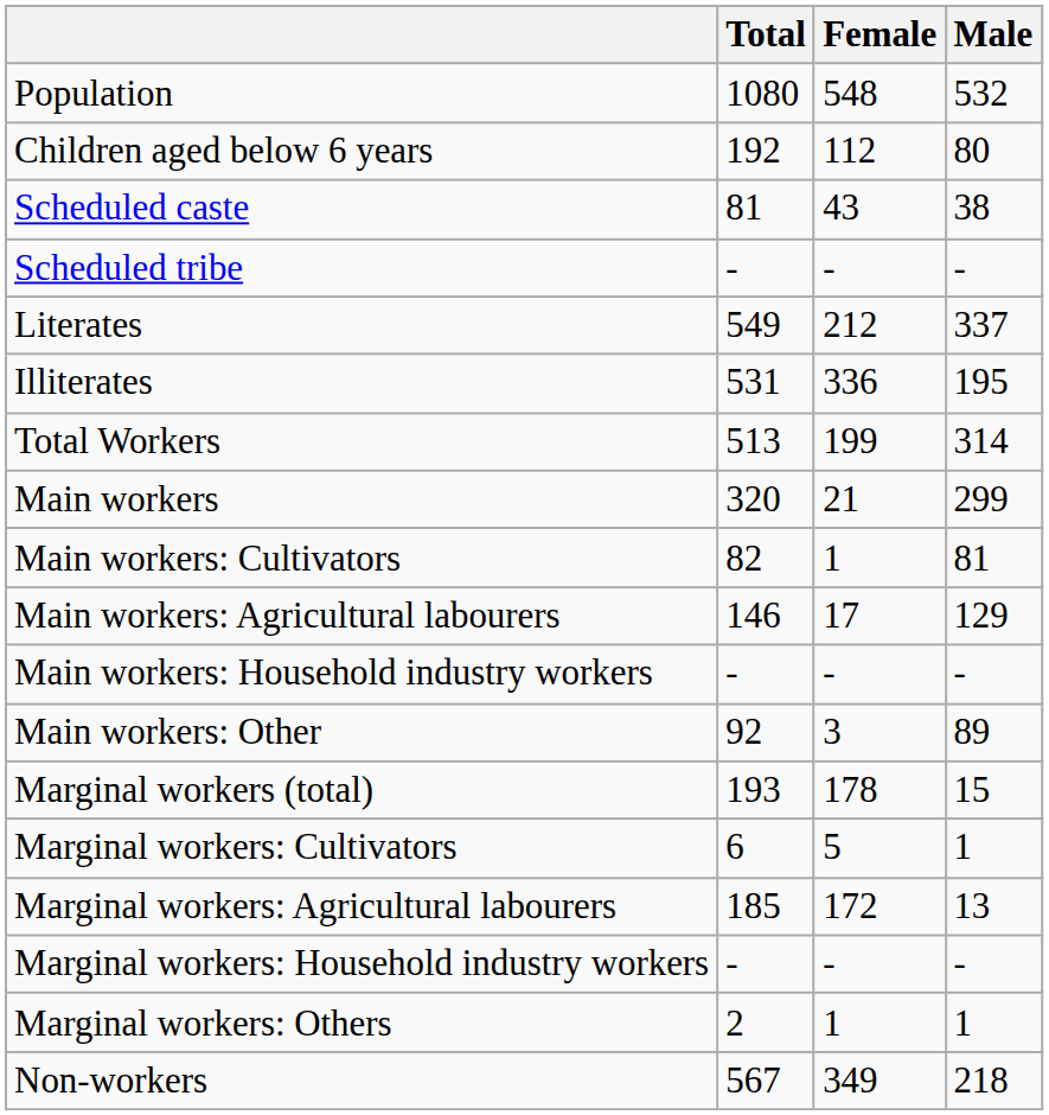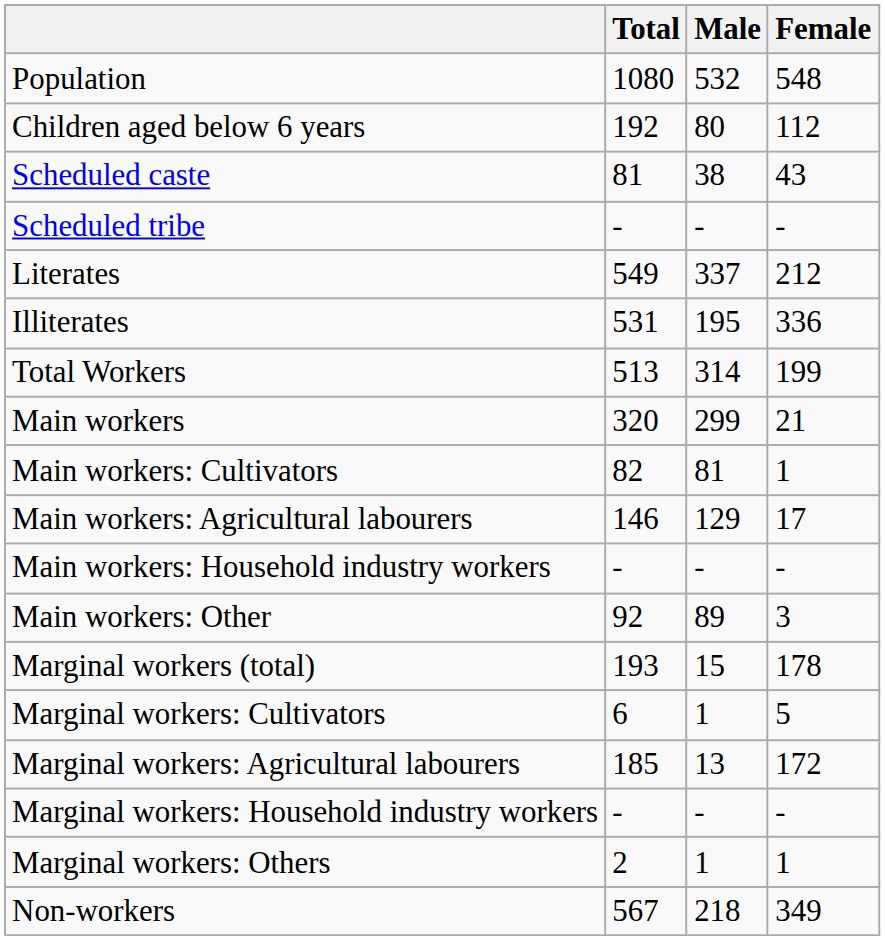columns swapped: Male <-> Female
